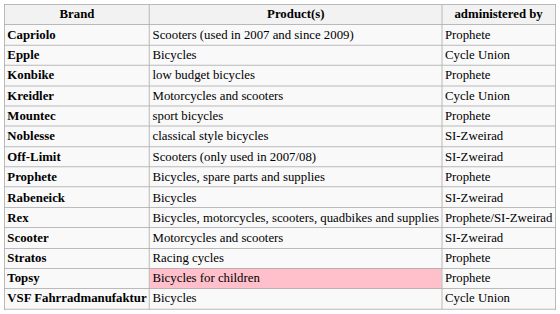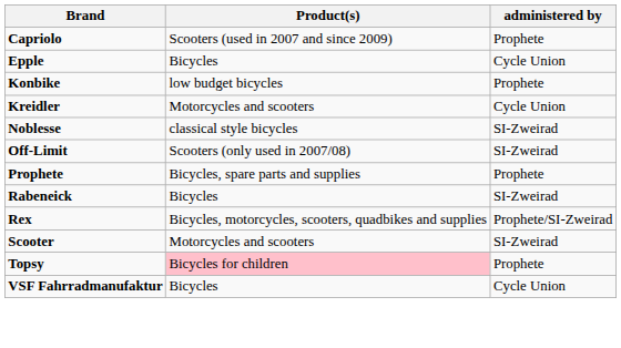- row: Mountec | sport bicycles | Prophete
- row: Stratos | Racing cycles | Prophete
